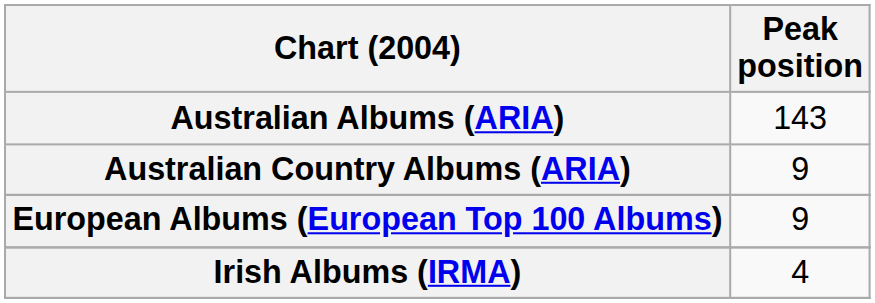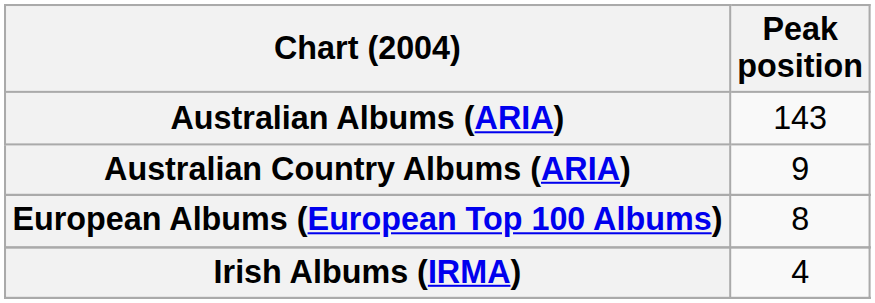European Albums (European Top 100 Albums) | Peak position: 9 -> 8
